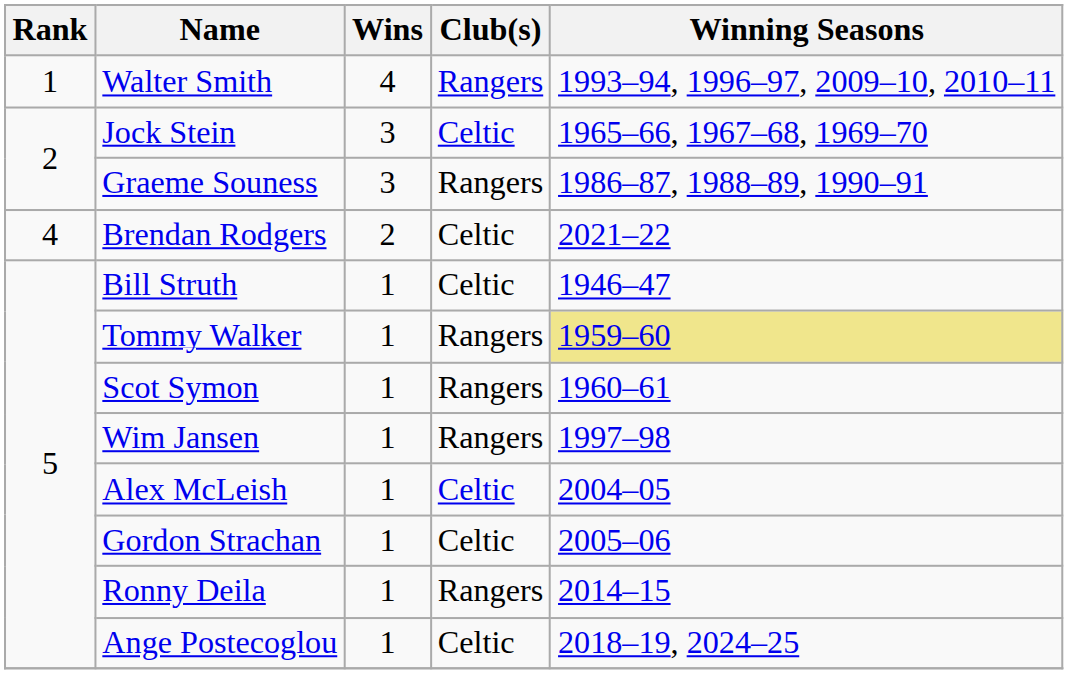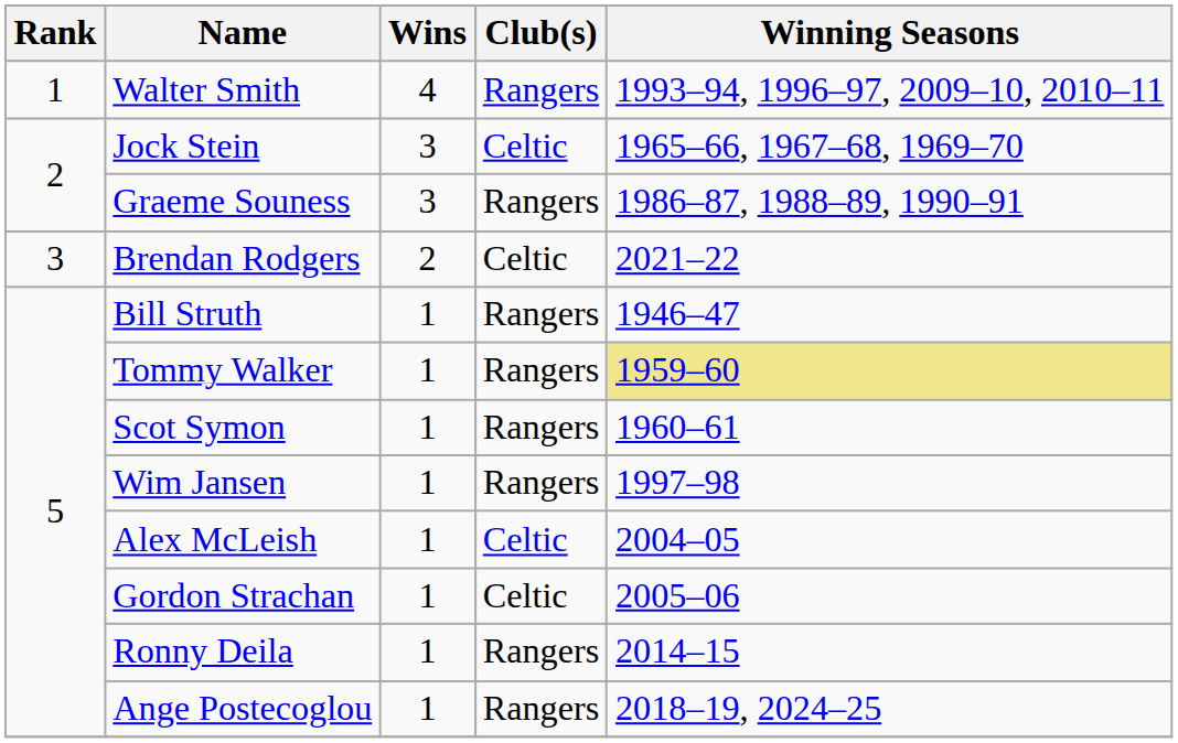Brendan Rodgers | Rank: 4 -> 3
Bill Struth | Club(s): Celtic -> Rangers
Ange Postecoglou | Club(s): Celtic -> Rangers
